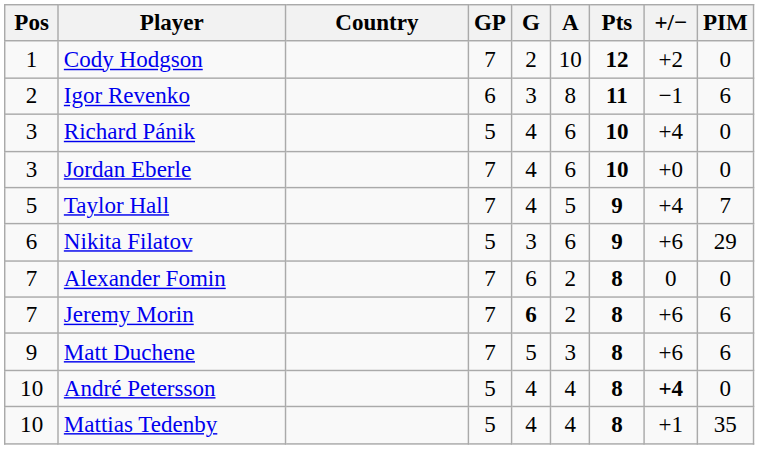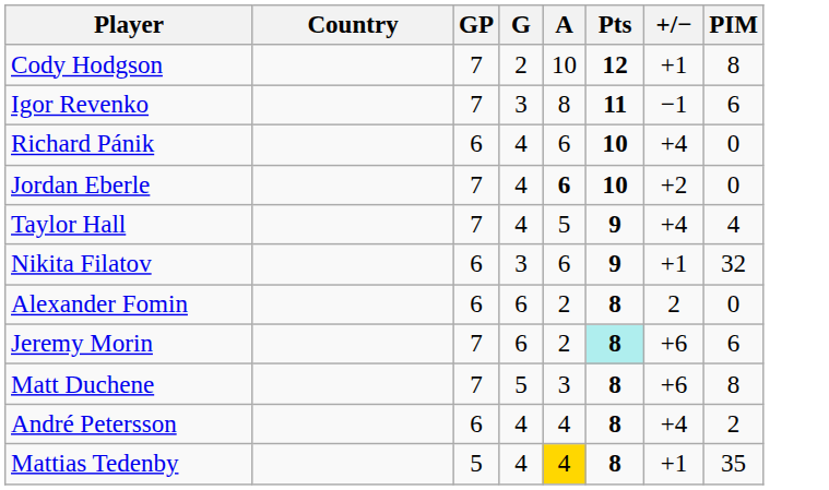- column: Pos | 1 | 2 | 3 | 3 | 5 | 6 | 7 | 7 | 9 | 10 | 10
Cody Hodgson | +/−: +2 -> +1
Cody Hodgson | PIM: 0 -> 8
Igor Revenko | GP: 6 -> 7
Richard Pánik | GP: 5 -> 6
Jordan Eberle | A: normal -> bold
Jordan Eberle | +/−: +0 -> +2
Taylor Hall | PIM: 7 -> 4
Nikita Filatov | GP: 5 -> 6
Nikita Filatov | +/−: +6 -> +1
Nikita Filatov | PIM: 29 -> 32
Alexander Fomin | GP: 7 -> 6
Alexander Fomin | +/−: 0 -> 2
Jeremy Morin | G: bold -> normal
Jeremy Morin | Pts: no background -> paleturquoise background
Matt Duchene | PIM: 6 -> 8
André Petersson | GP: 5 -> 6
André Petersson | +/−: bold -> normal
André Petersson | PIM: 0 -> 2
Mattias Tedenby | A: no background -> gold background
